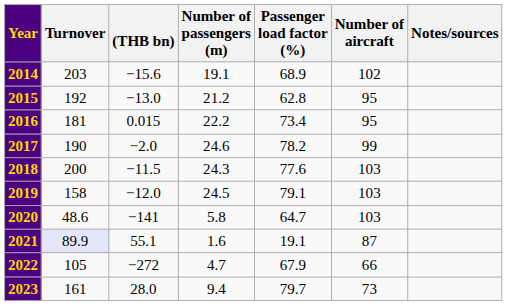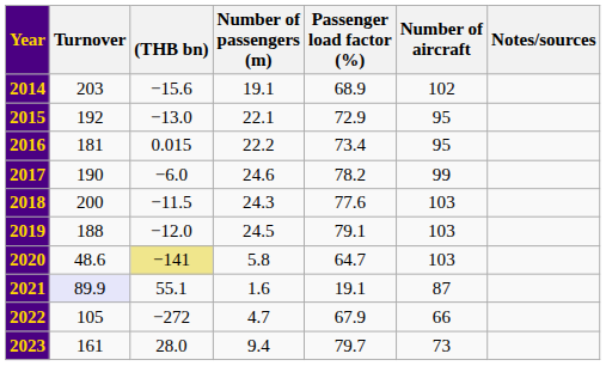2015 | Number of passengers (m): 21.2 -> 22.1
2015 | Passenger load factor (%): 62.8 -> 72.9
2017 | (THB bn): −2.0 -> −6.0
2019 | Turnover: 158 -> 188
2020 | (THB bn): no background -> khaki background
